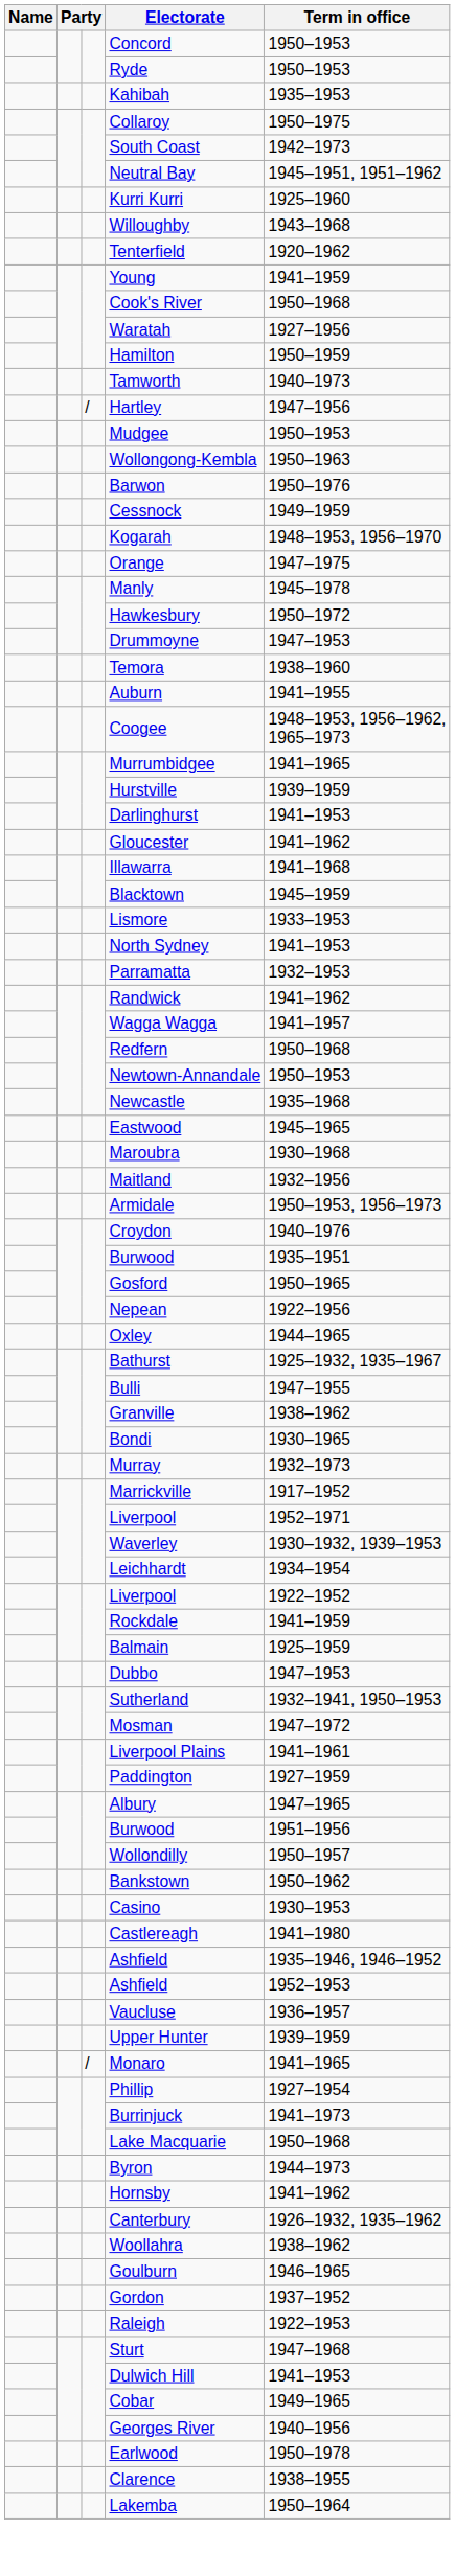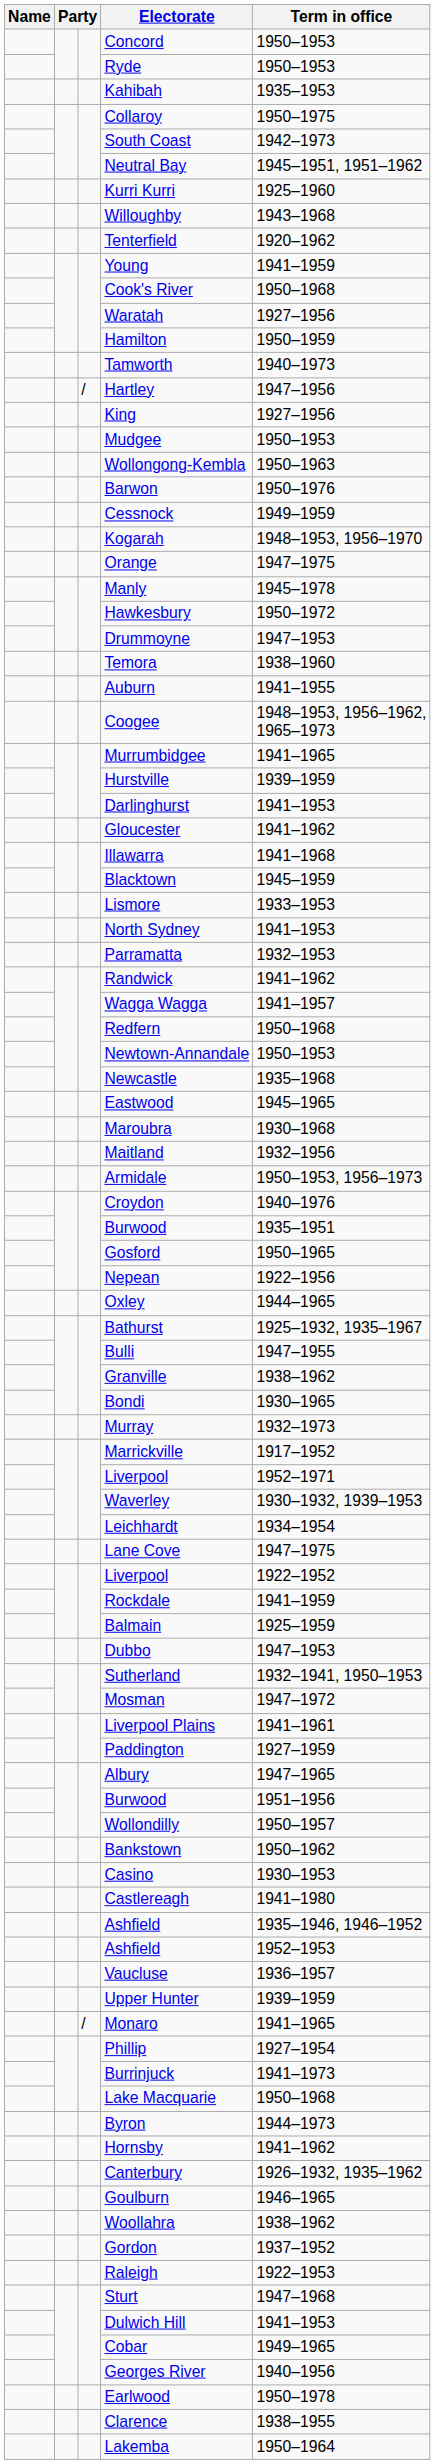+ row: King | 1927–1956
+ row: Lane Cove | 1947–1975
rows swapped: Woollahra <-> Goulburn
